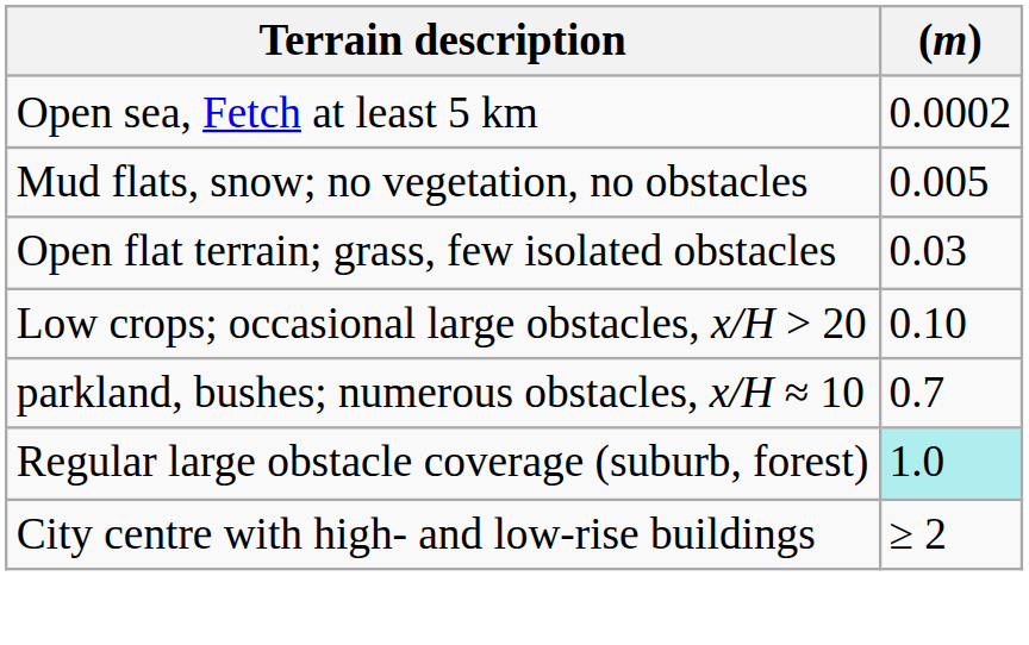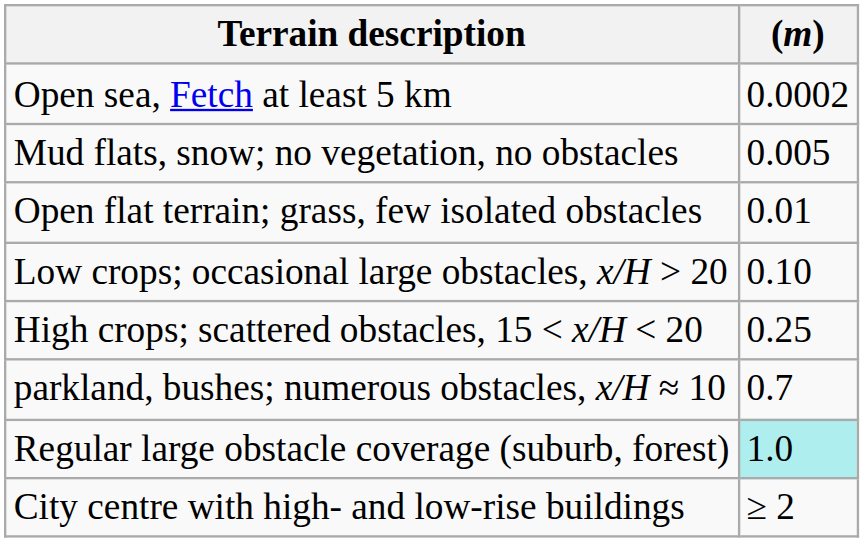Open flat terrain; grass, few isolated obstacles | (m): 0.03 -> 0.01
+ row: High crops; scattered obstacles, 15 < x/H < 20 | 0.25
